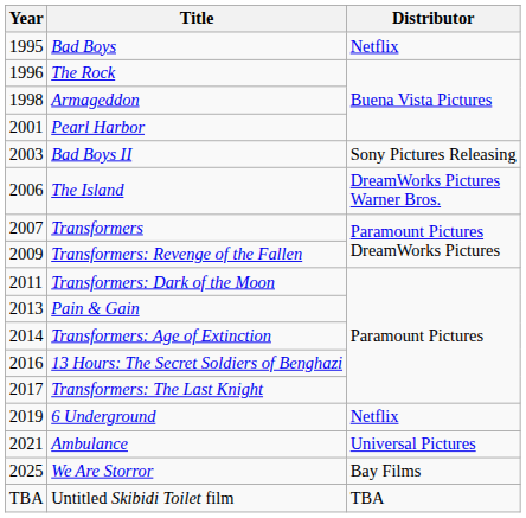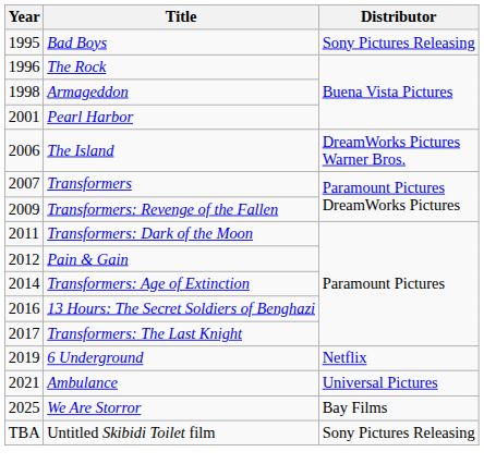Bad Boys | Distributor: Netflix -> Sony Pictures Releasing
- row: 2003 | Bad Boys II | Sony Pictures Releasing
Pain & Gain | Year: 2013 -> 2012
Untitled Skibidi Toilet film | Distributor: TBA -> Sony Pictures Releasing
